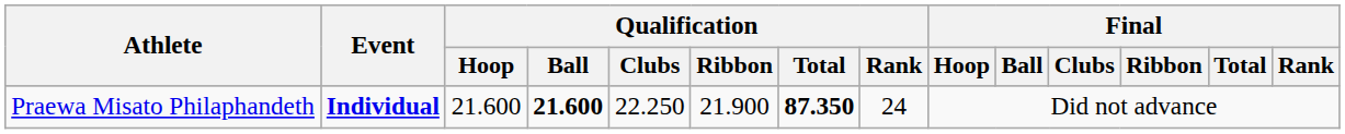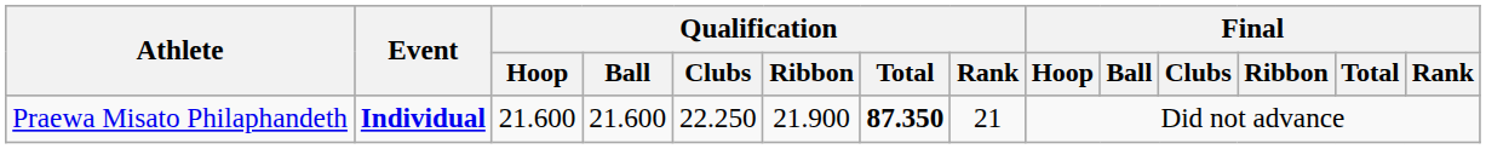Praewa Misato Philaphandeth | Qualification / Ball: bold -> normal
Praewa Misato Philaphandeth | Qualification / Rank: 24 -> 21
